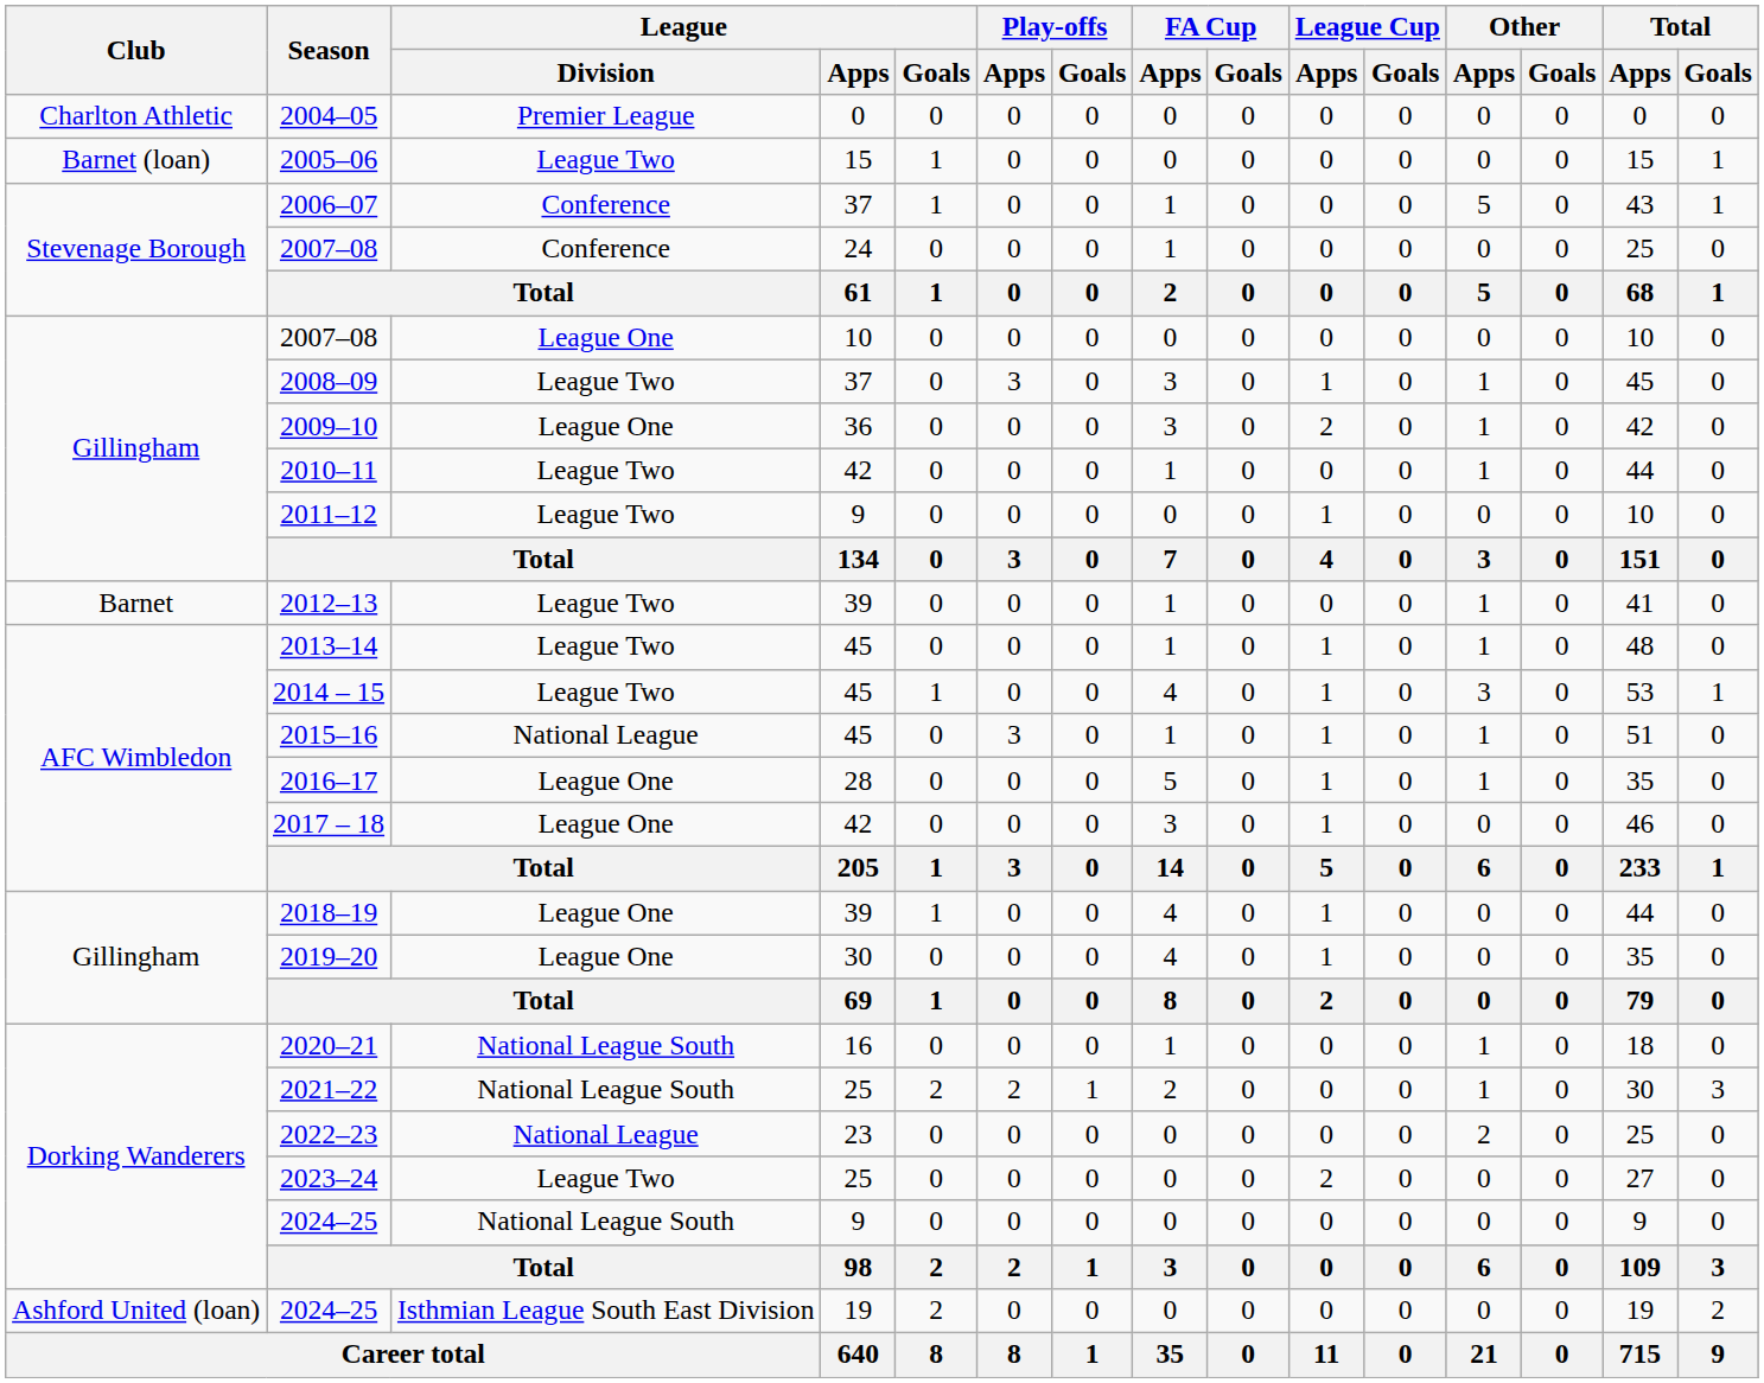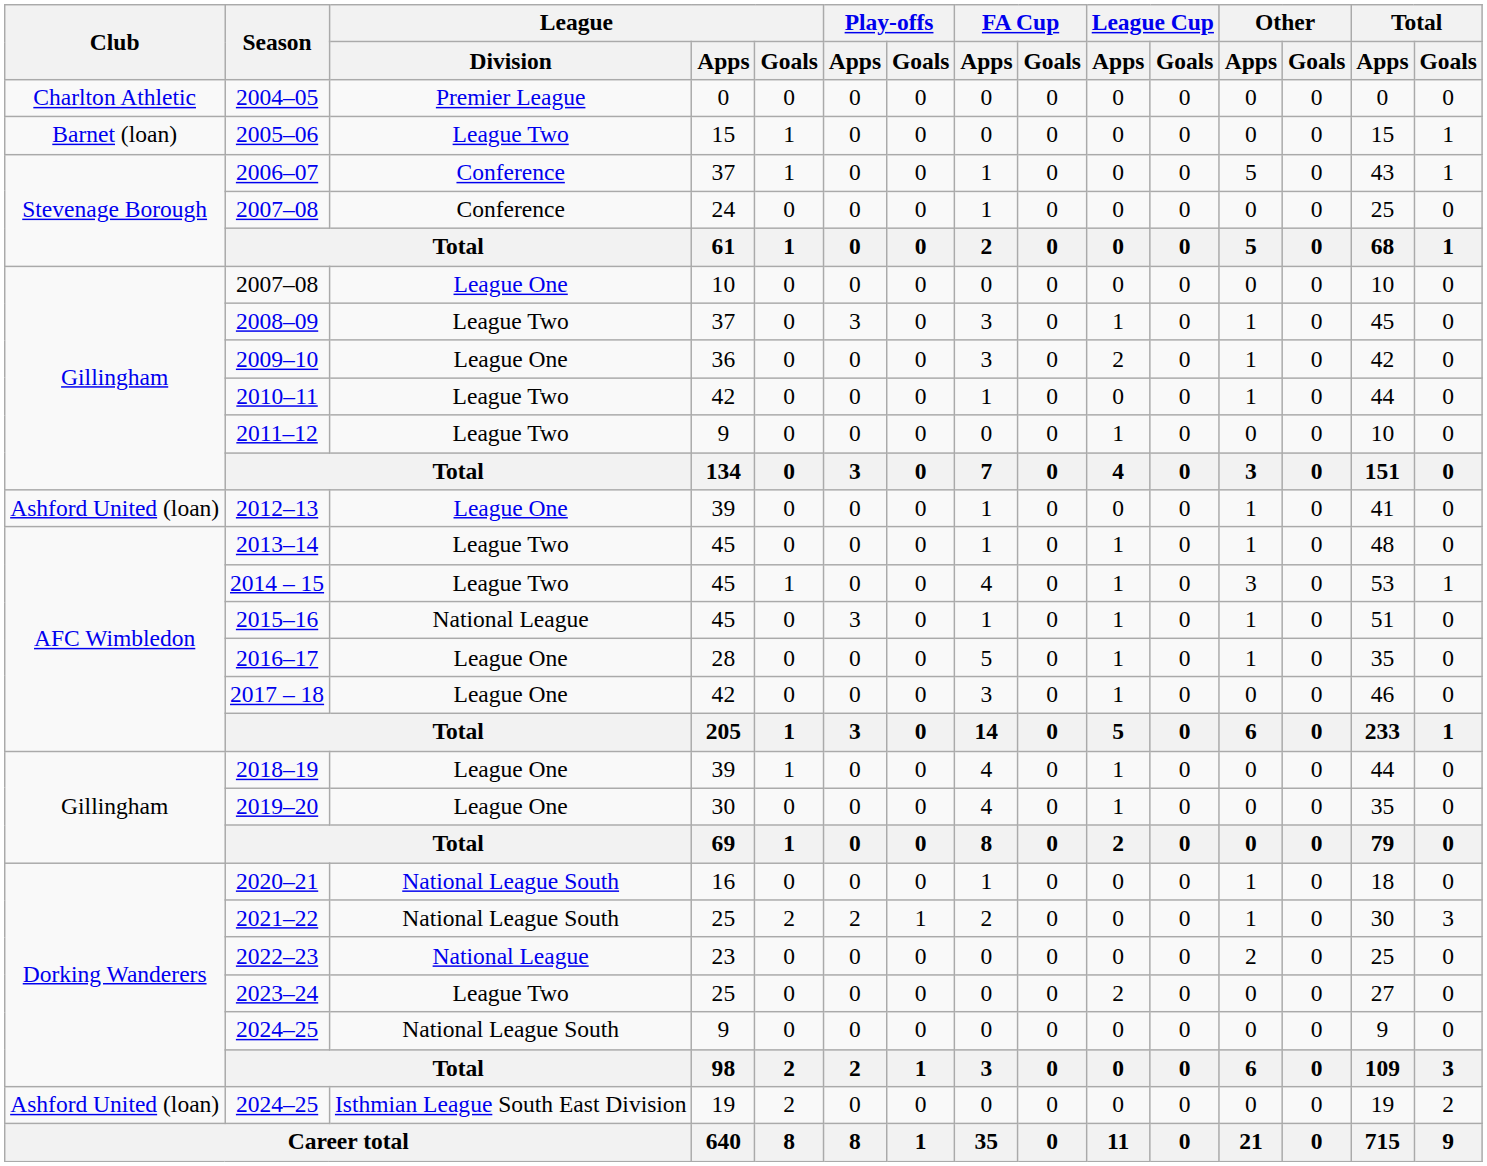2012–13 | Club: Barnet -> Ashford United (loan)
2012–13 | League / Division: League Two -> League One
